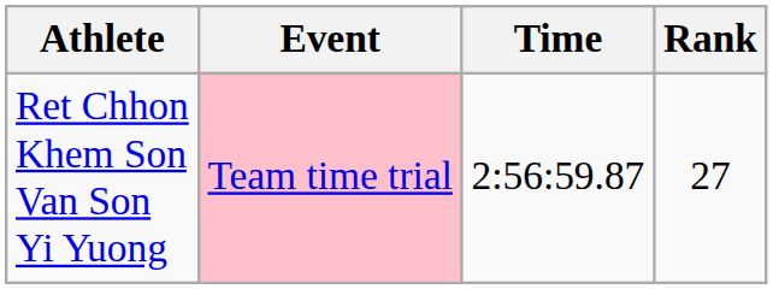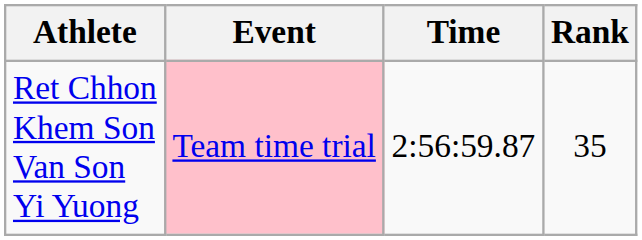Ret Chhon Khem Son Van Son Yi Yuong | Rank: 27 -> 35
